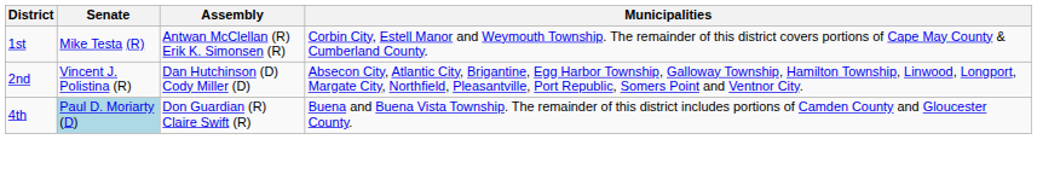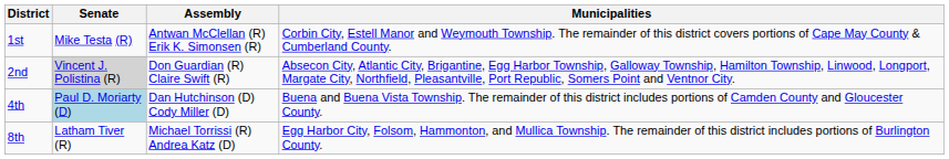2nd | Senate: no background -> lightgrey background
2nd | Assembly: Dan Hutchinson (D) Cody Miller (D) -> Don Guardian (R) Claire Swift (R)
4th | Assembly: Don Guardian (R) Claire Swift (R) -> Dan Hutchinson (D) Cody Miller (D)
+ row: 8th | Latham Tiver (R) | Michael Torrissi (R) Andrea Katz (D) | Egg Harbor City, Folsom, Hammonton, and Mullica Township. The remainder of this district includes portions of Burlington County.
